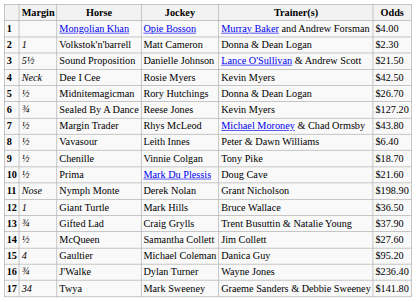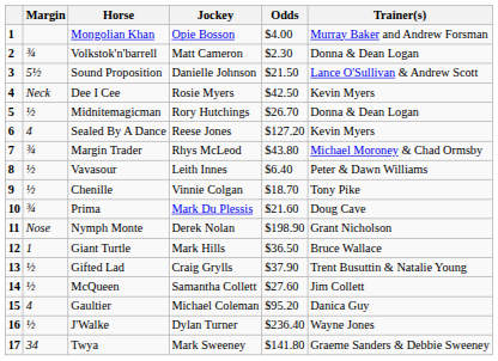columns swapped: Trainer(s) <-> Odds
Volkstok'n'barrell | Margin: 1 -> ¾
Sealed By A Dance | Margin: ¾ -> 4
Margin Trader | Margin: ½ -> ¾
Prima | Margin: ½ -> ¾
Gifted Lad | Margin: ¾ -> ½
J'Walke | Margin: ¾ -> ½
